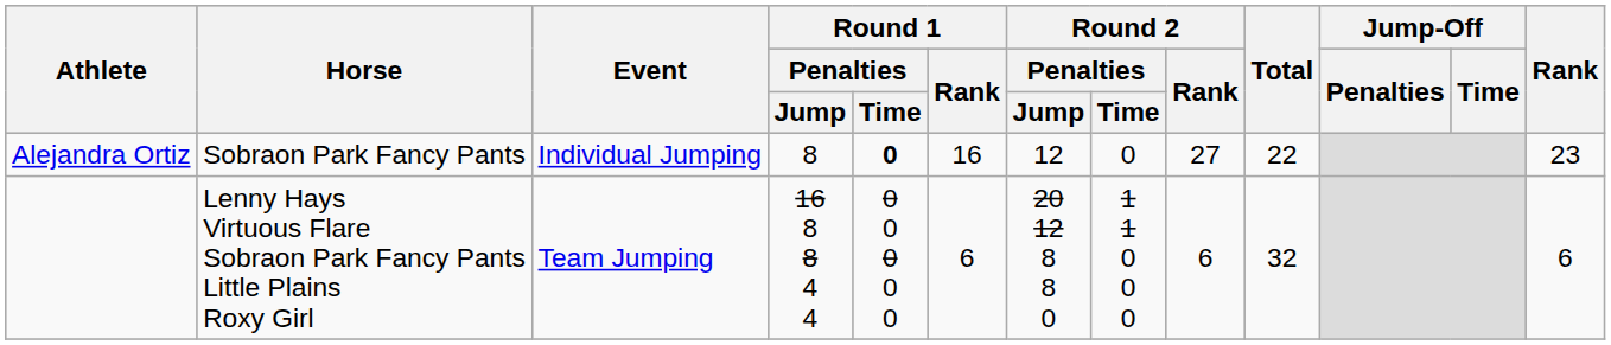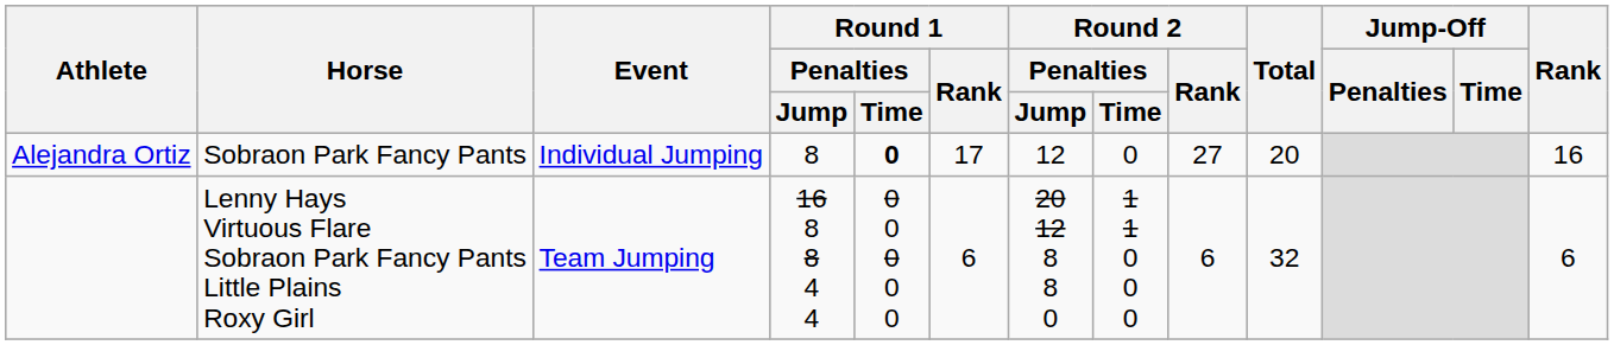Alejandra Ortiz | Round 1 / Rank: 16 -> 17
Alejandra Ortiz | Total: 22 -> 20
Alejandra Ortiz | Rank: 23 -> 16
